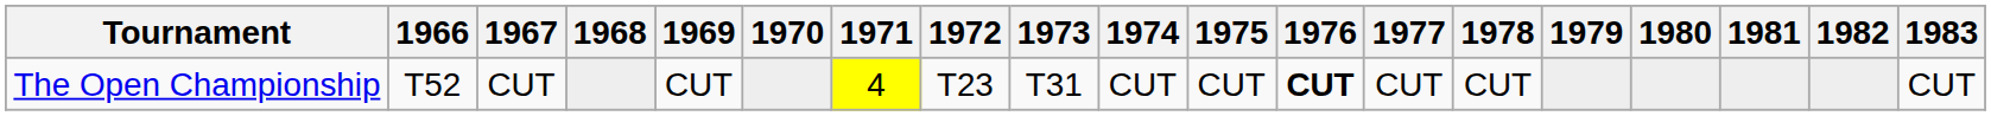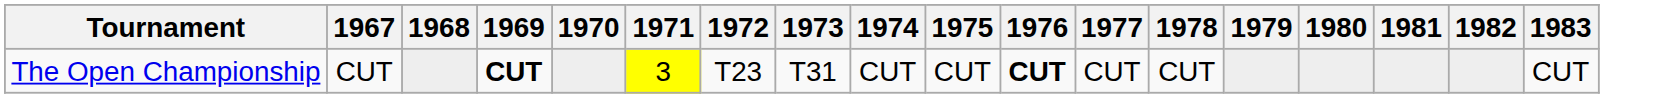- column: 1966 | T52
The Open Championship | 1969: normal -> bold
The Open Championship | 1971: 4 -> 3
